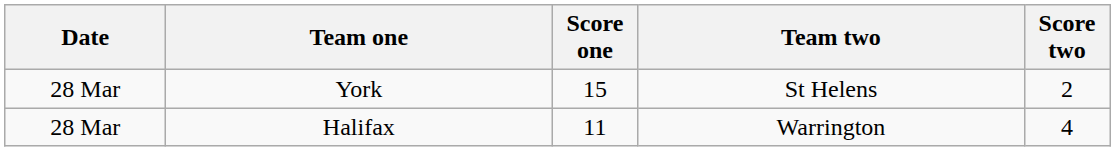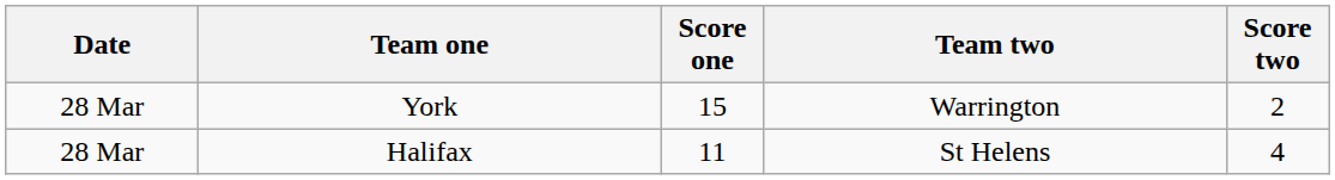York | Team two: St Helens -> Warrington
Halifax | Team two: Warrington -> St Helens
